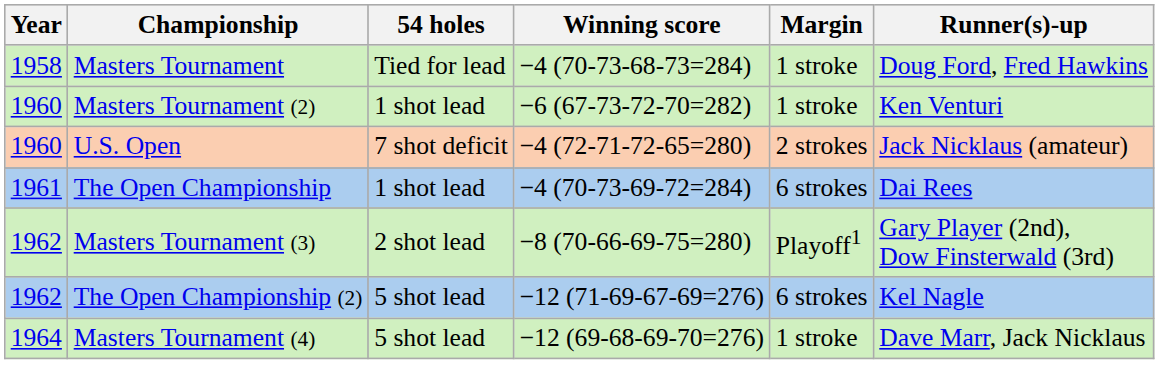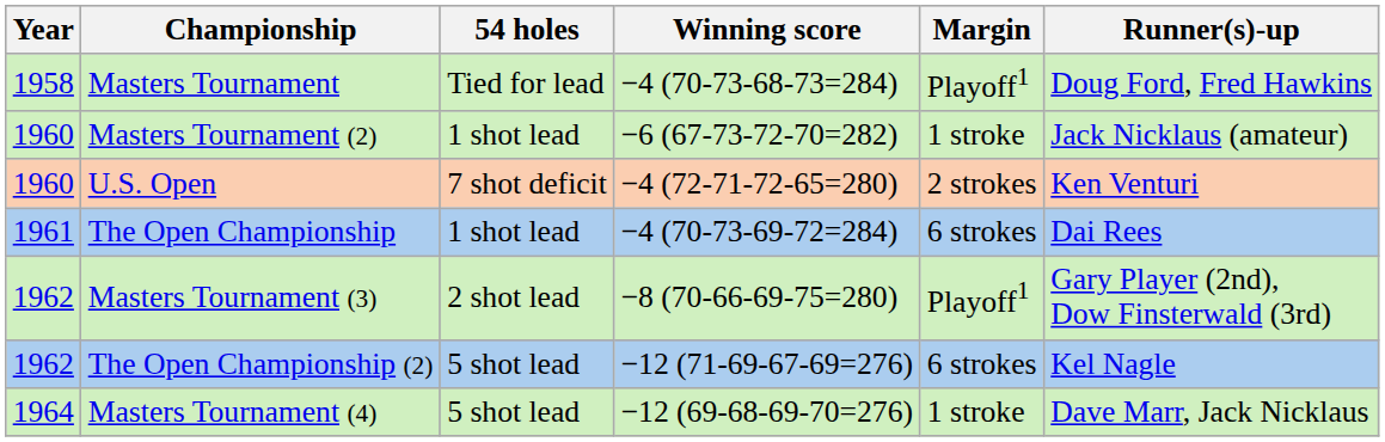Masters Tournament | Margin: 1 stroke -> Playoff1
Masters Tournament (2) | Runner(s)-up: Ken Venturi -> Jack Nicklaus (amateur)
U.S. Open | Runner(s)-up: Jack Nicklaus (amateur) -> Ken Venturi
